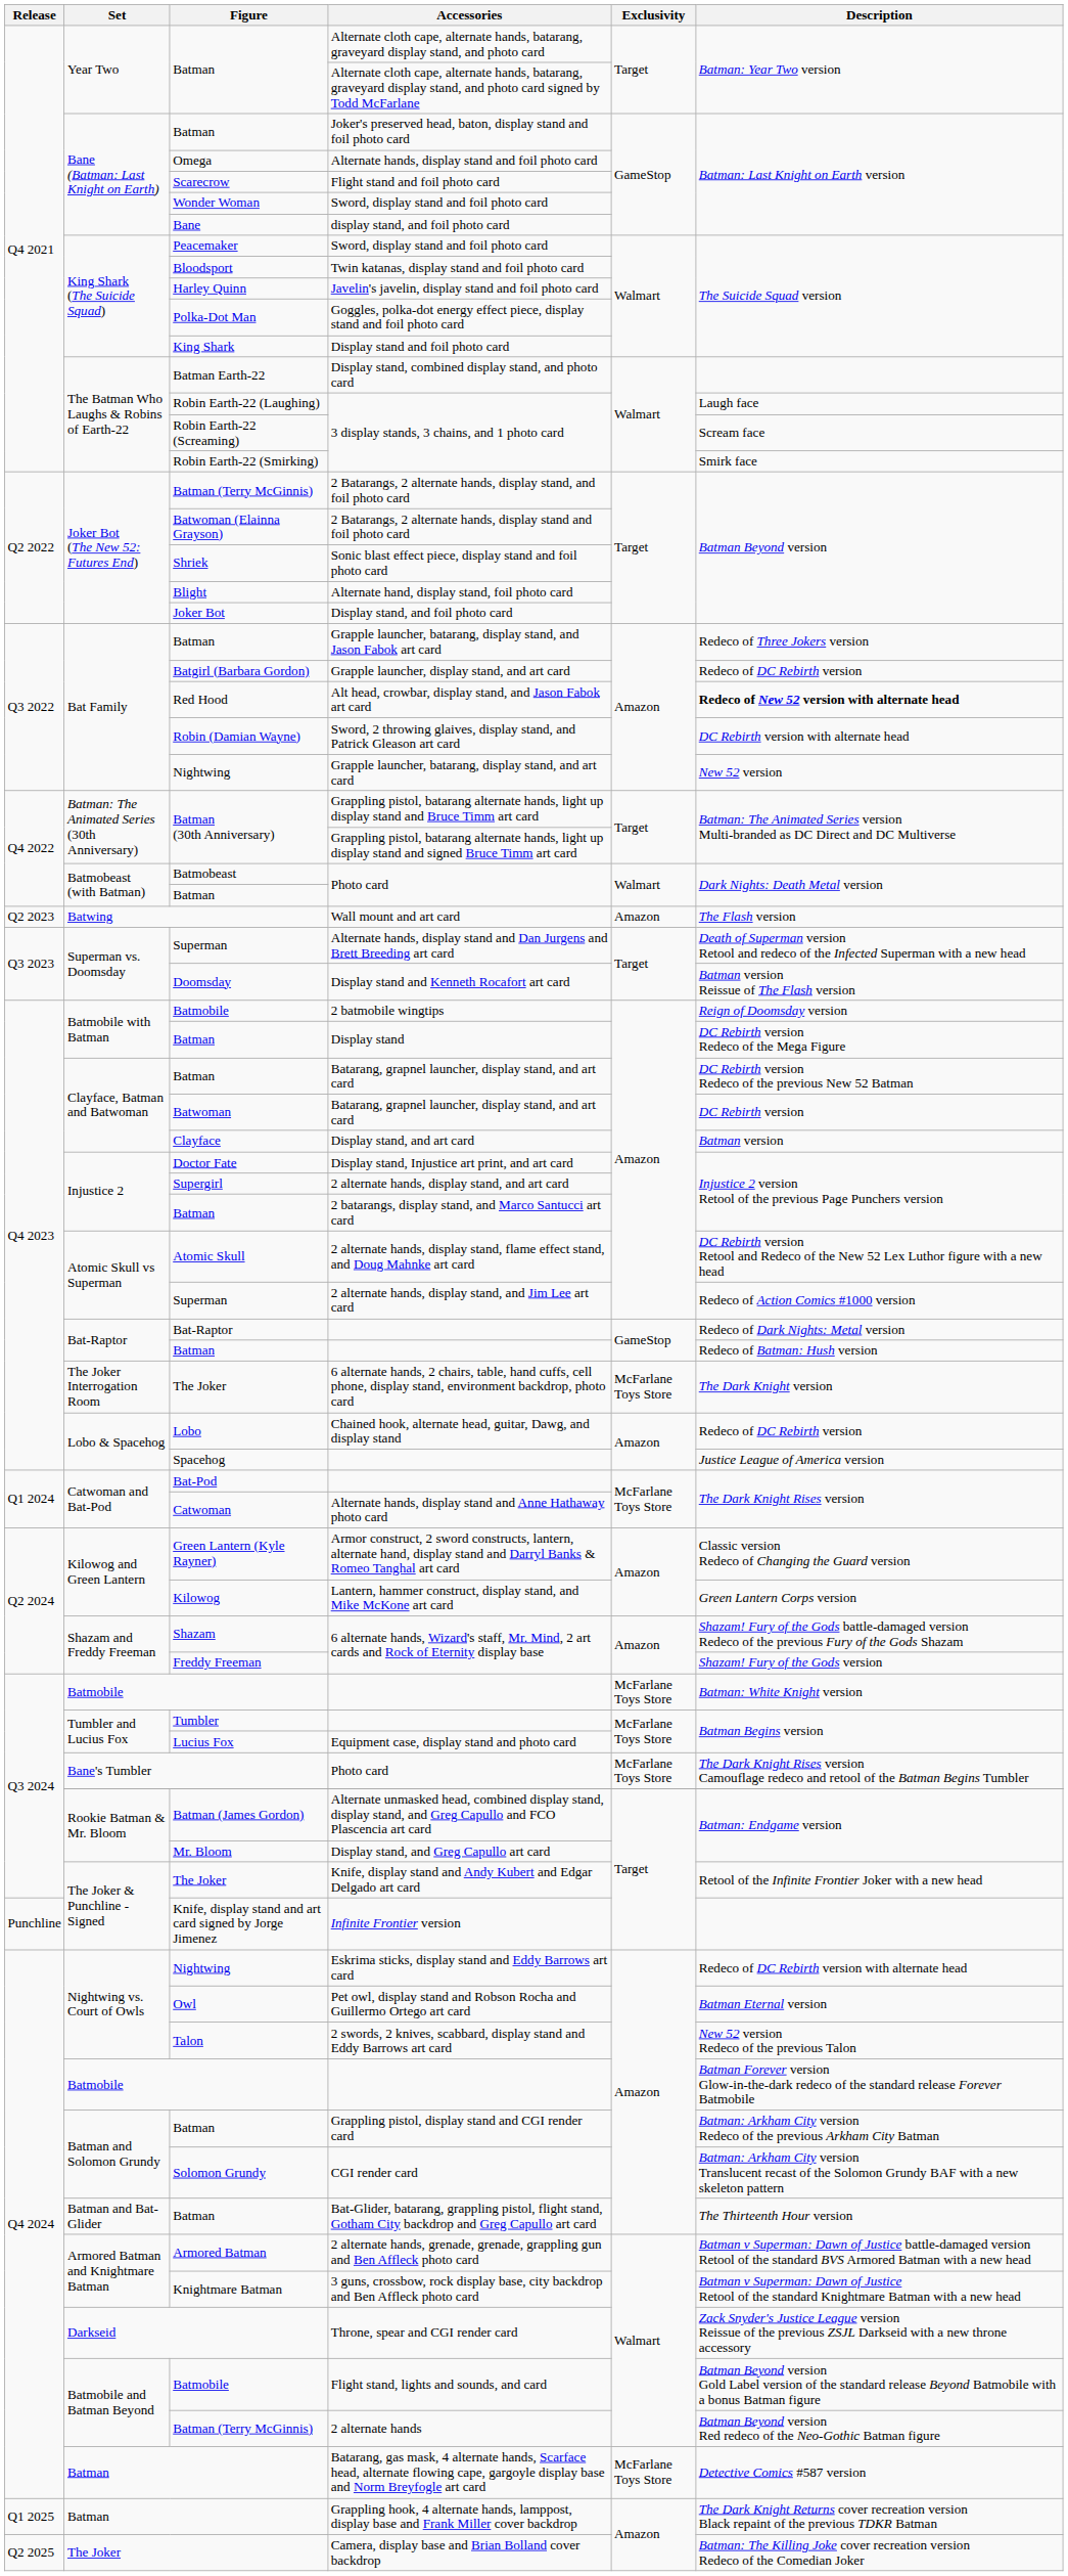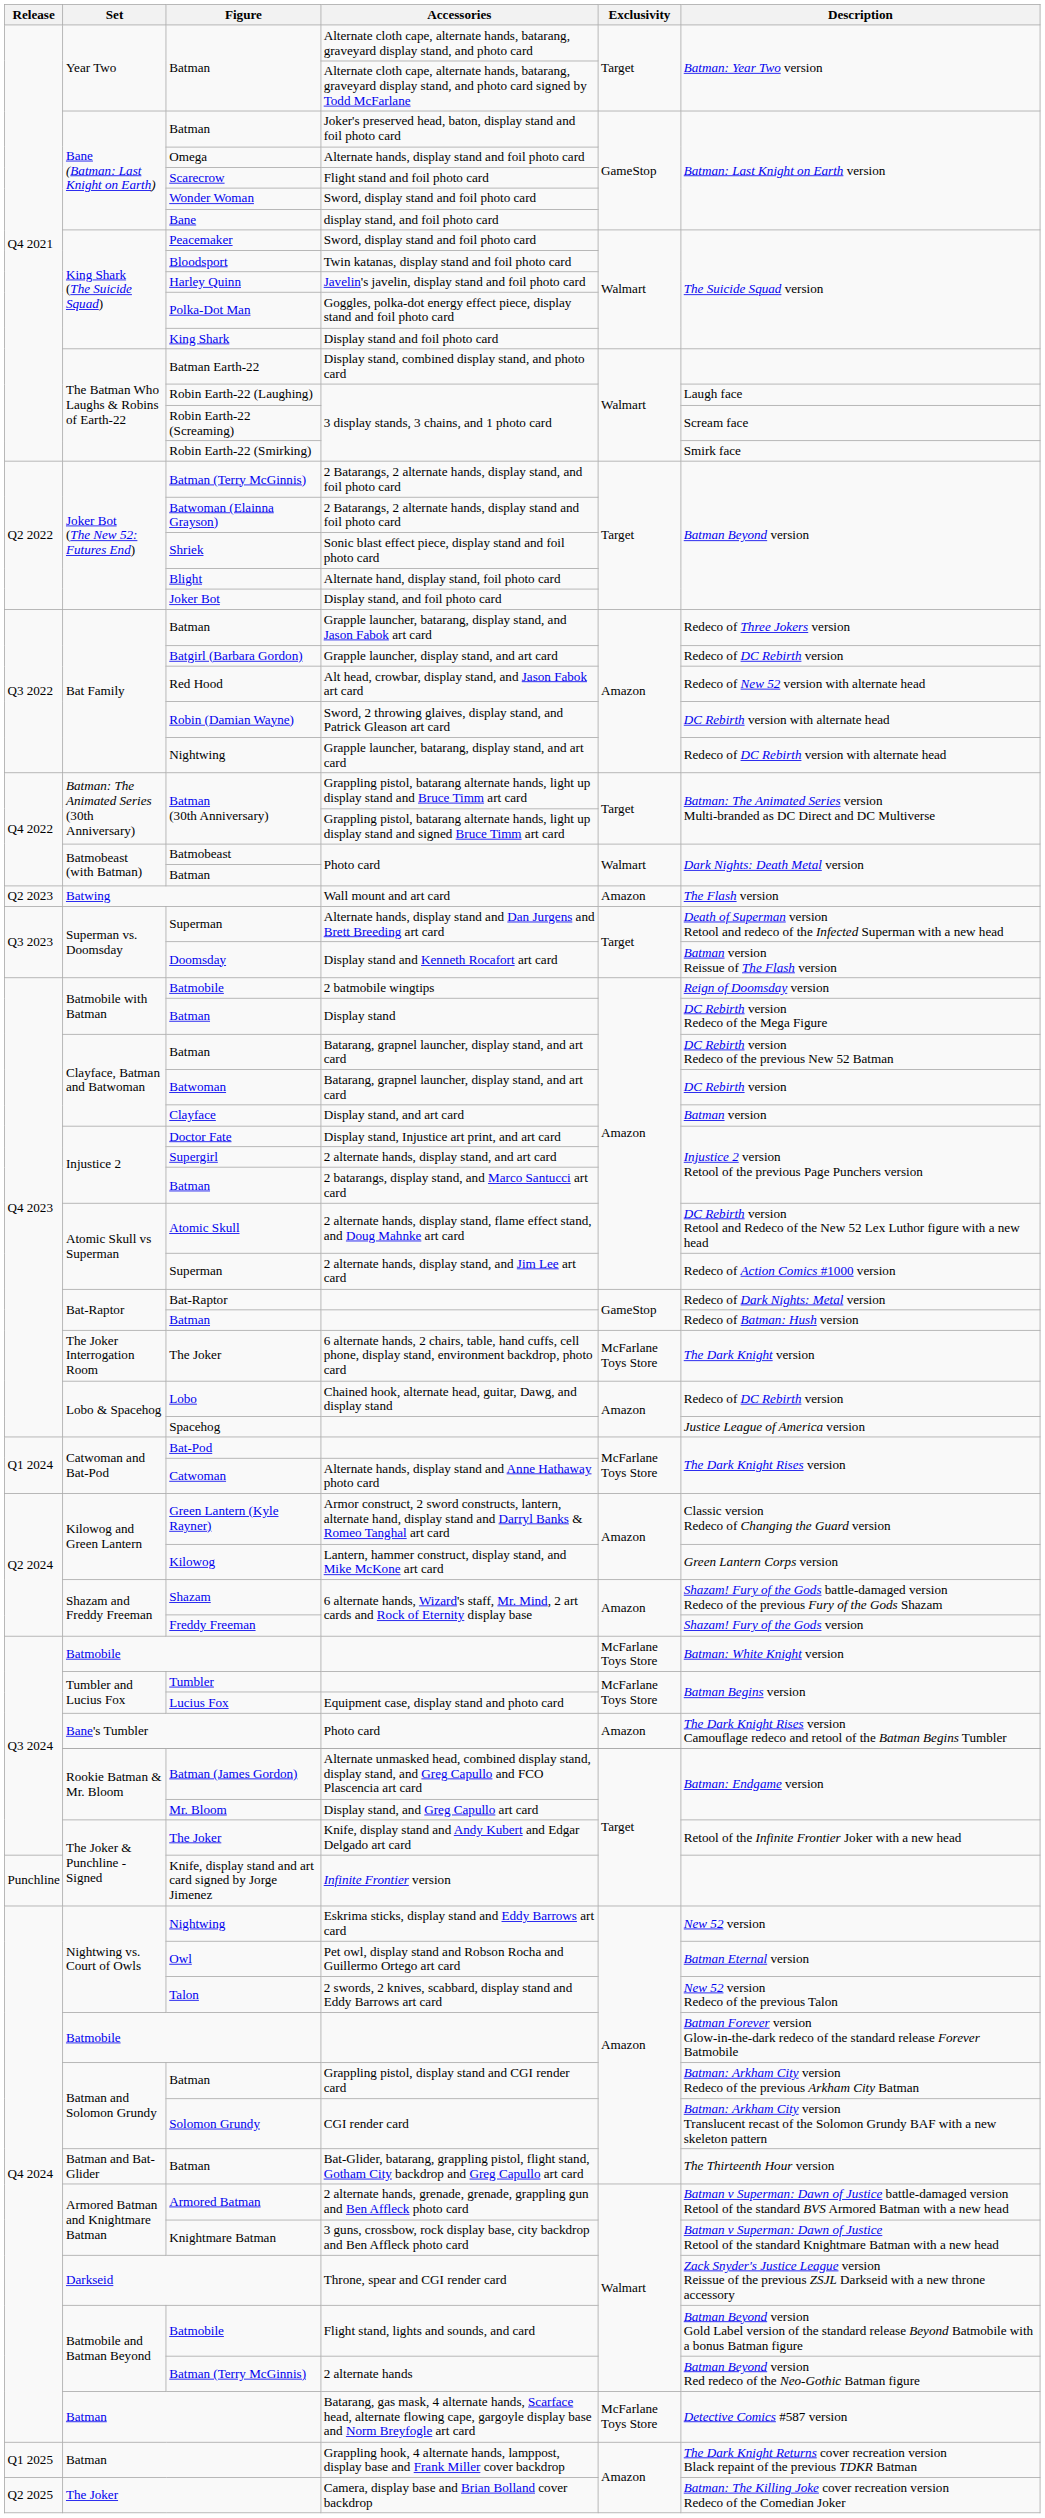Alt head, crowbar, display stand, and Jason Fabok art card | Description: bold -> normal
Grapple launcher, batarang, display stand, and art card | Description: New 52 version -> Redeco of DC Rebirth version with alternate head
Bane's Tumbler / Photo card | Exclusivity: McFarlane Toys Store -> Amazon
Eskrima sticks, display stand and Eddy Barrows art card | Description: Redeco of DC Rebirth version with alternate head -> New 52 version
